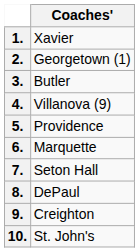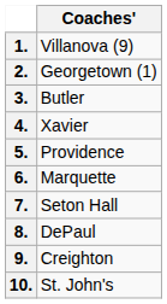1. | Coaches': Xavier -> Villanova (9)
4. | Coaches': Villanova (9) -> Xavier
